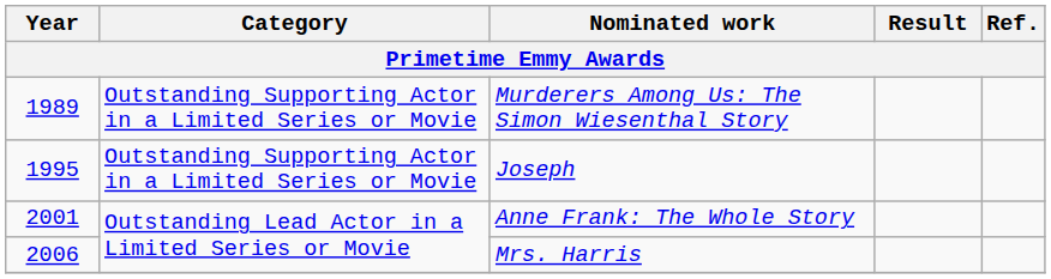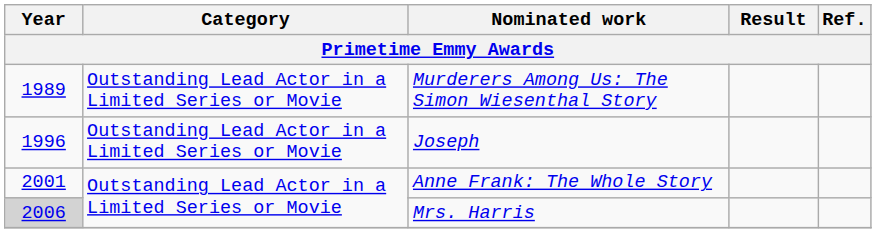Murderers Among Us: The Simon Wiesenthal Story | Category: Outstanding Supporting Actor in a Limited Series or Movie -> Outstanding Lead Actor in a Limited Series or Movie
Joseph | Year: 1995 -> 1996
Joseph | Category: Outstanding Supporting Actor in a Limited Series or Movie -> Outstanding Lead Actor in a Limited Series or Movie
Mrs. Harris | Year: no background -> lightgrey background
